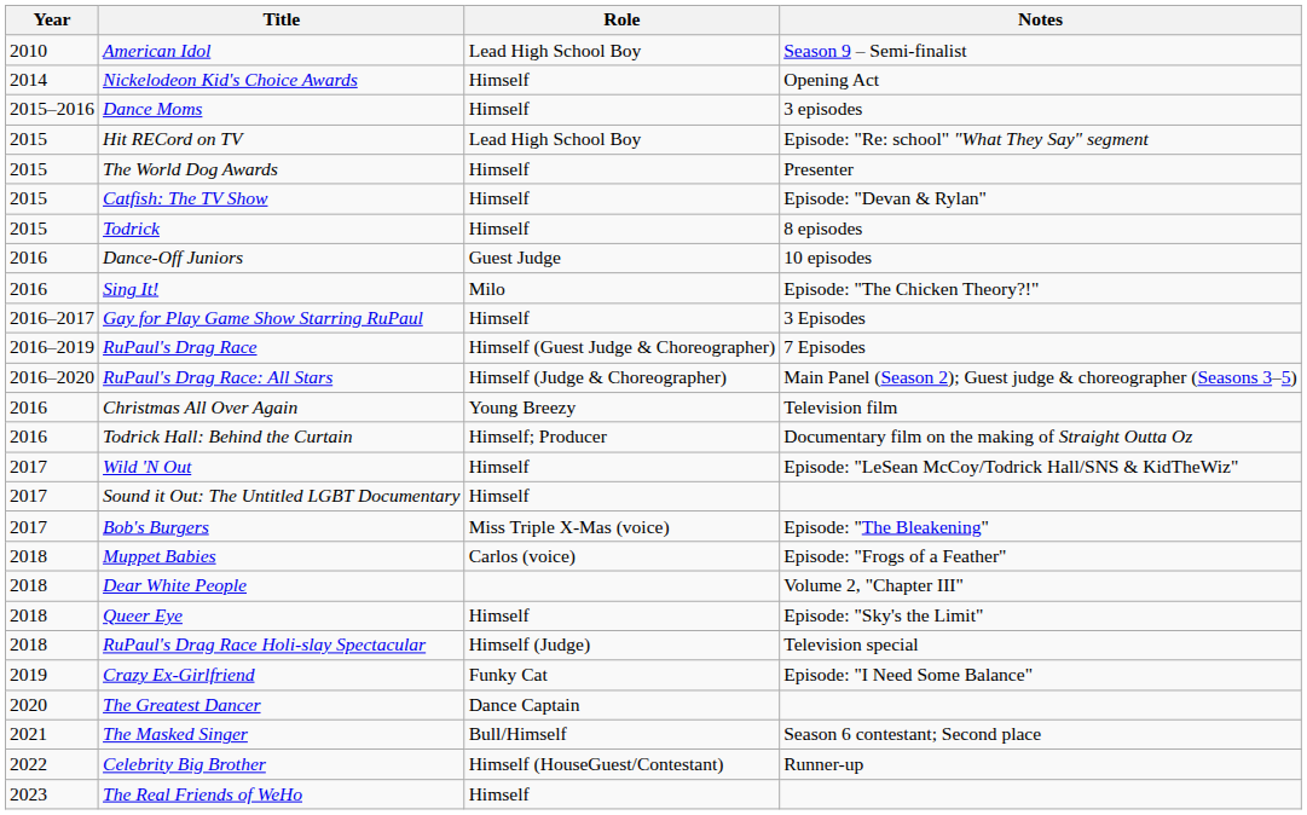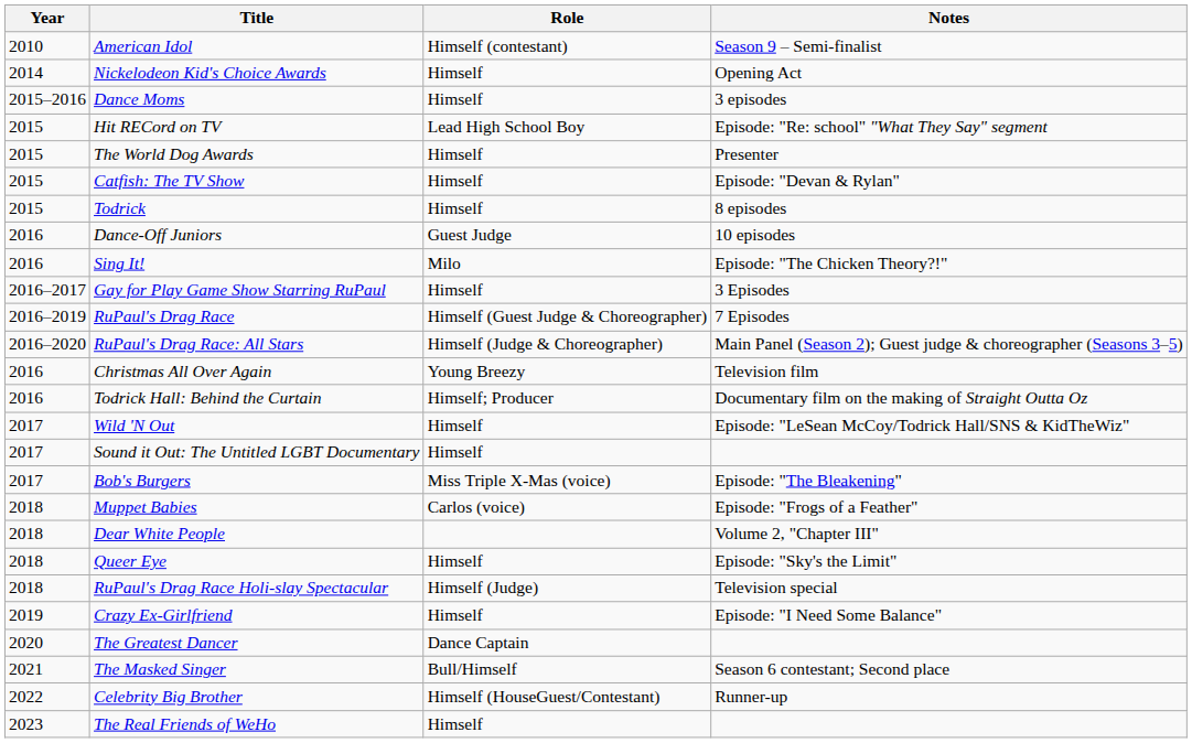American Idol | Role: Lead High School Boy -> Himself (contestant)
Crazy Ex-Girlfriend | Role: Funky Cat -> Himself
